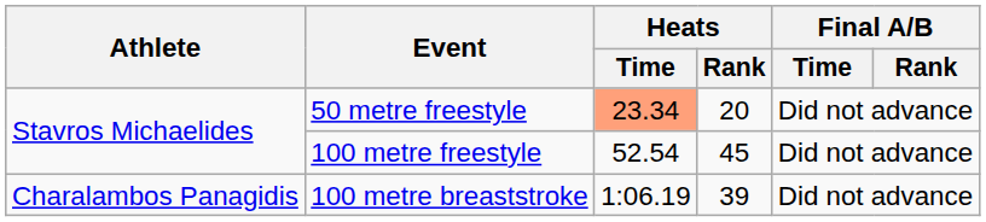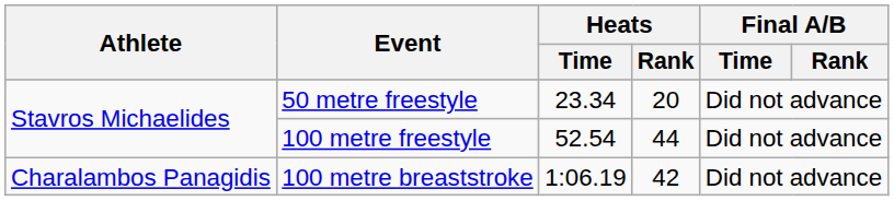50 metre freestyle | Heats / Time: lightsalmon background -> no background
100 metre freestyle | Heats / Rank: 45 -> 44
100 metre breaststroke | Heats / Rank: 39 -> 42
